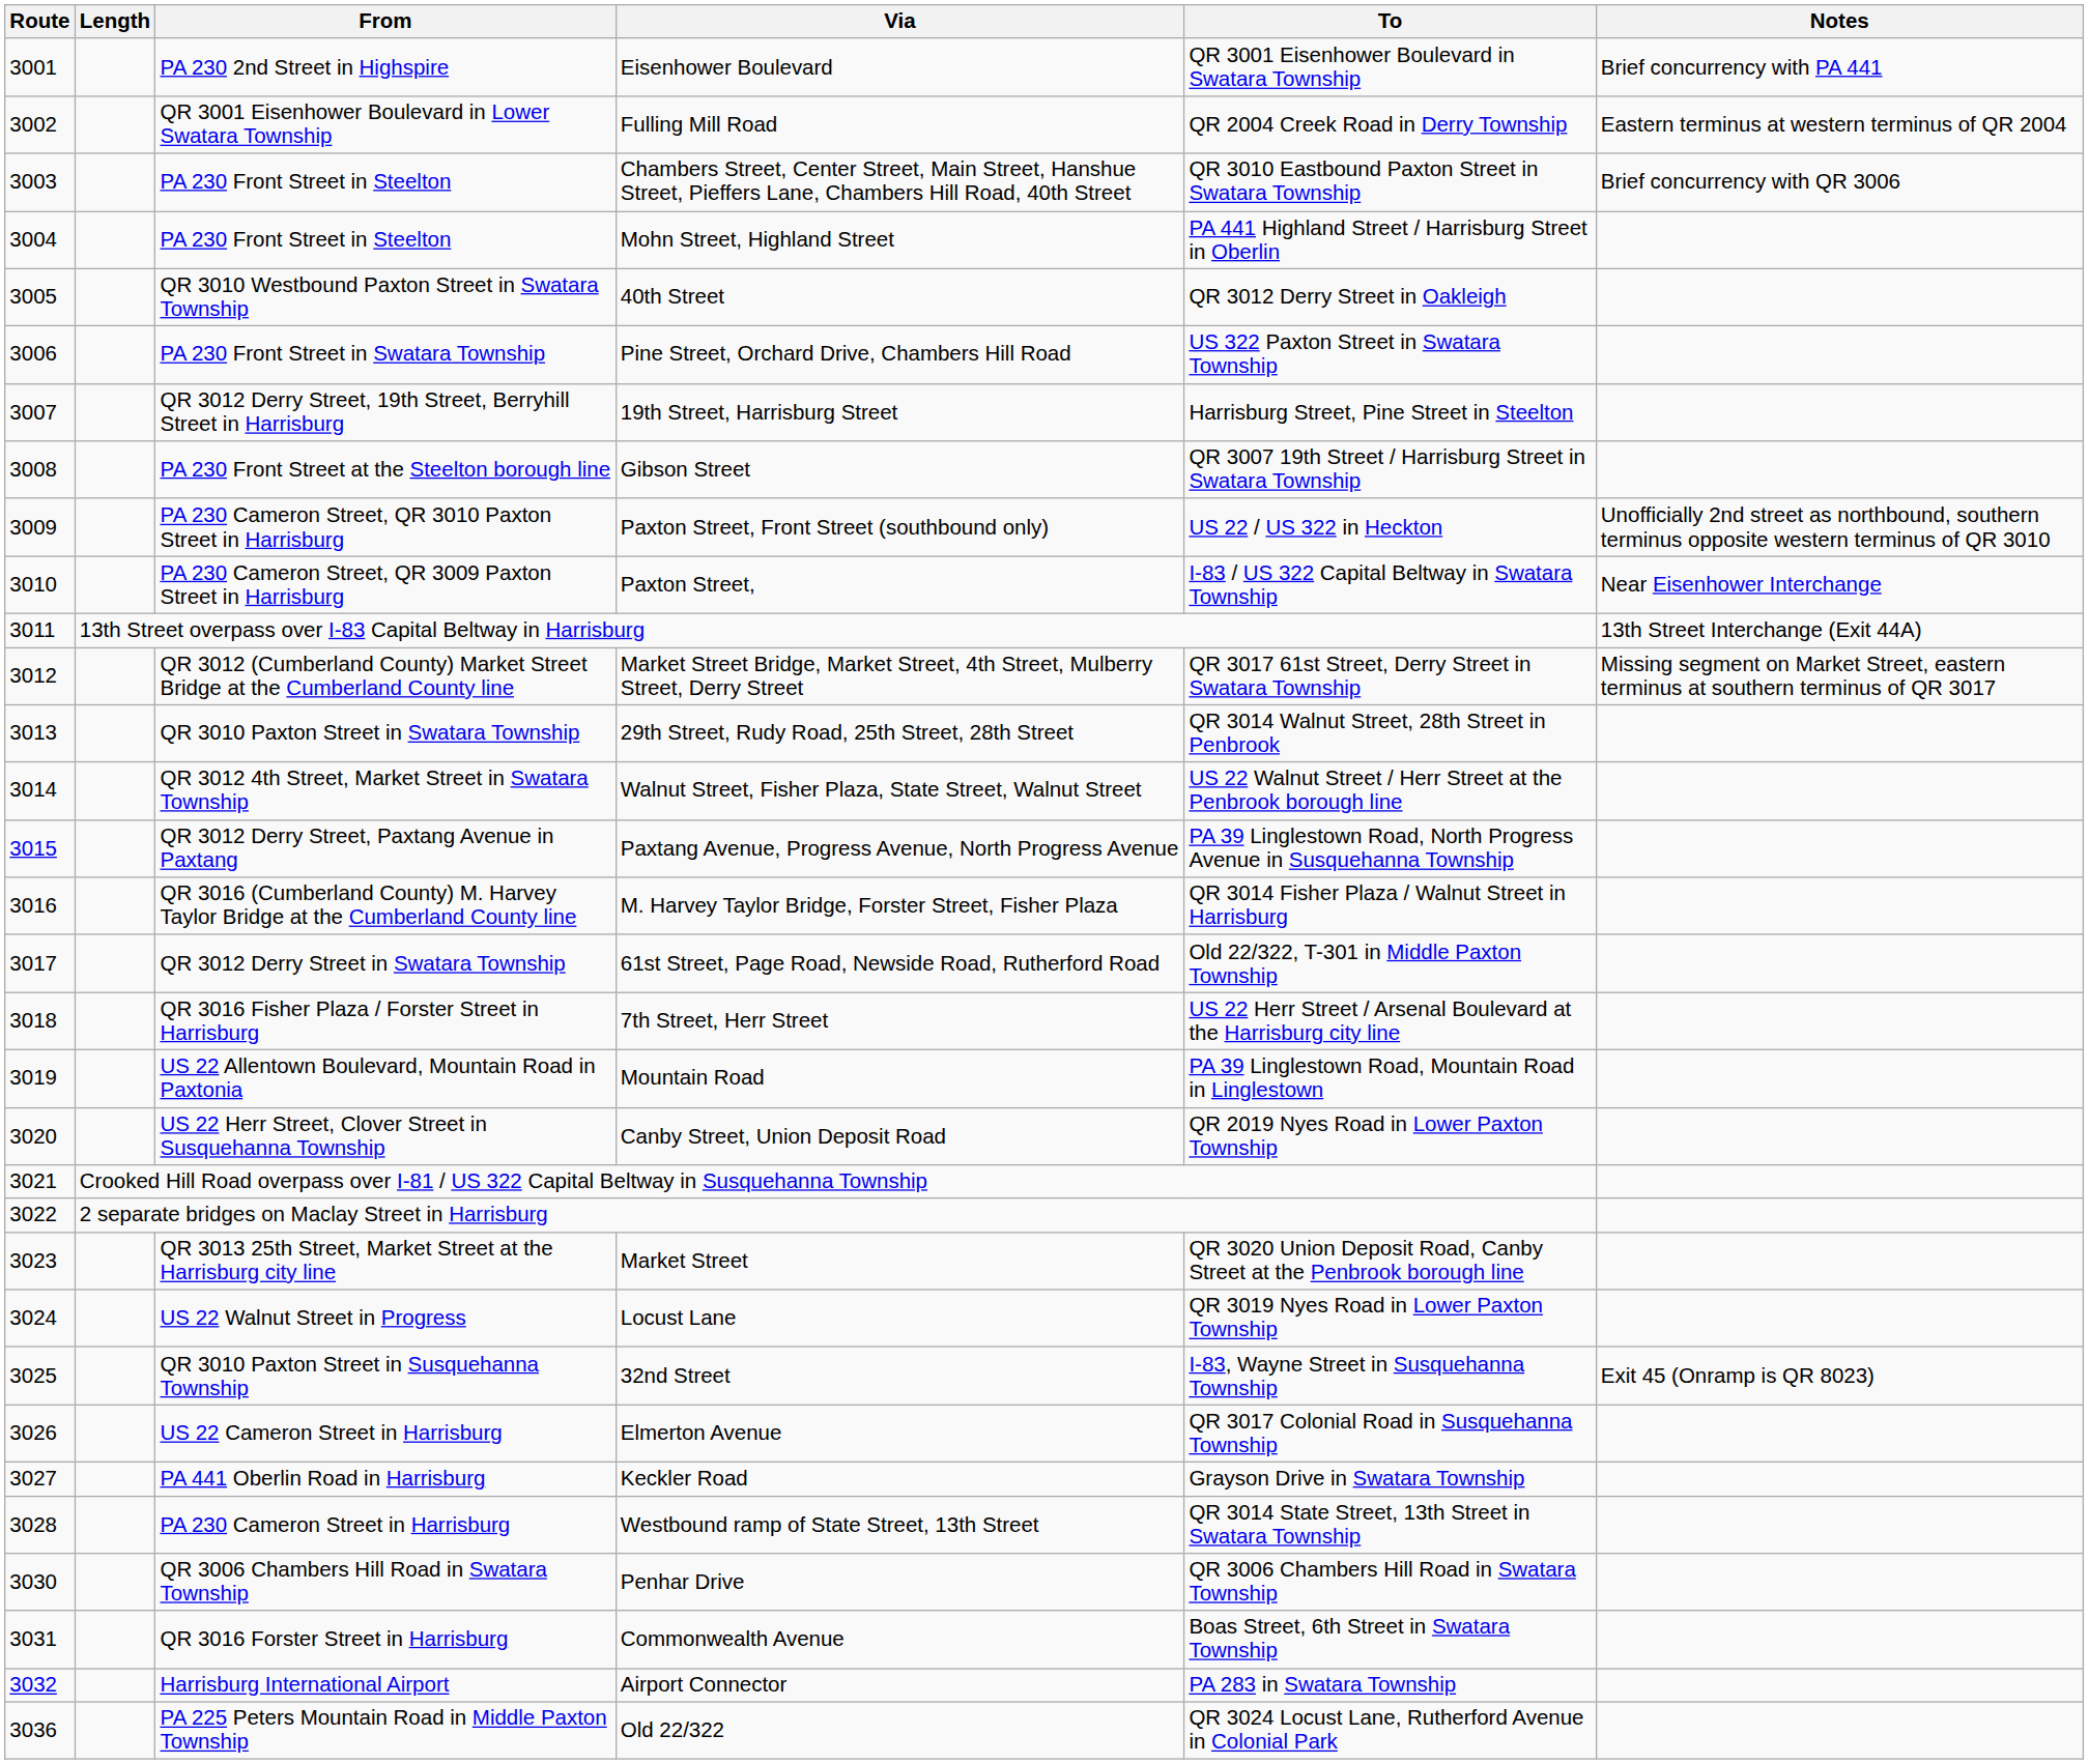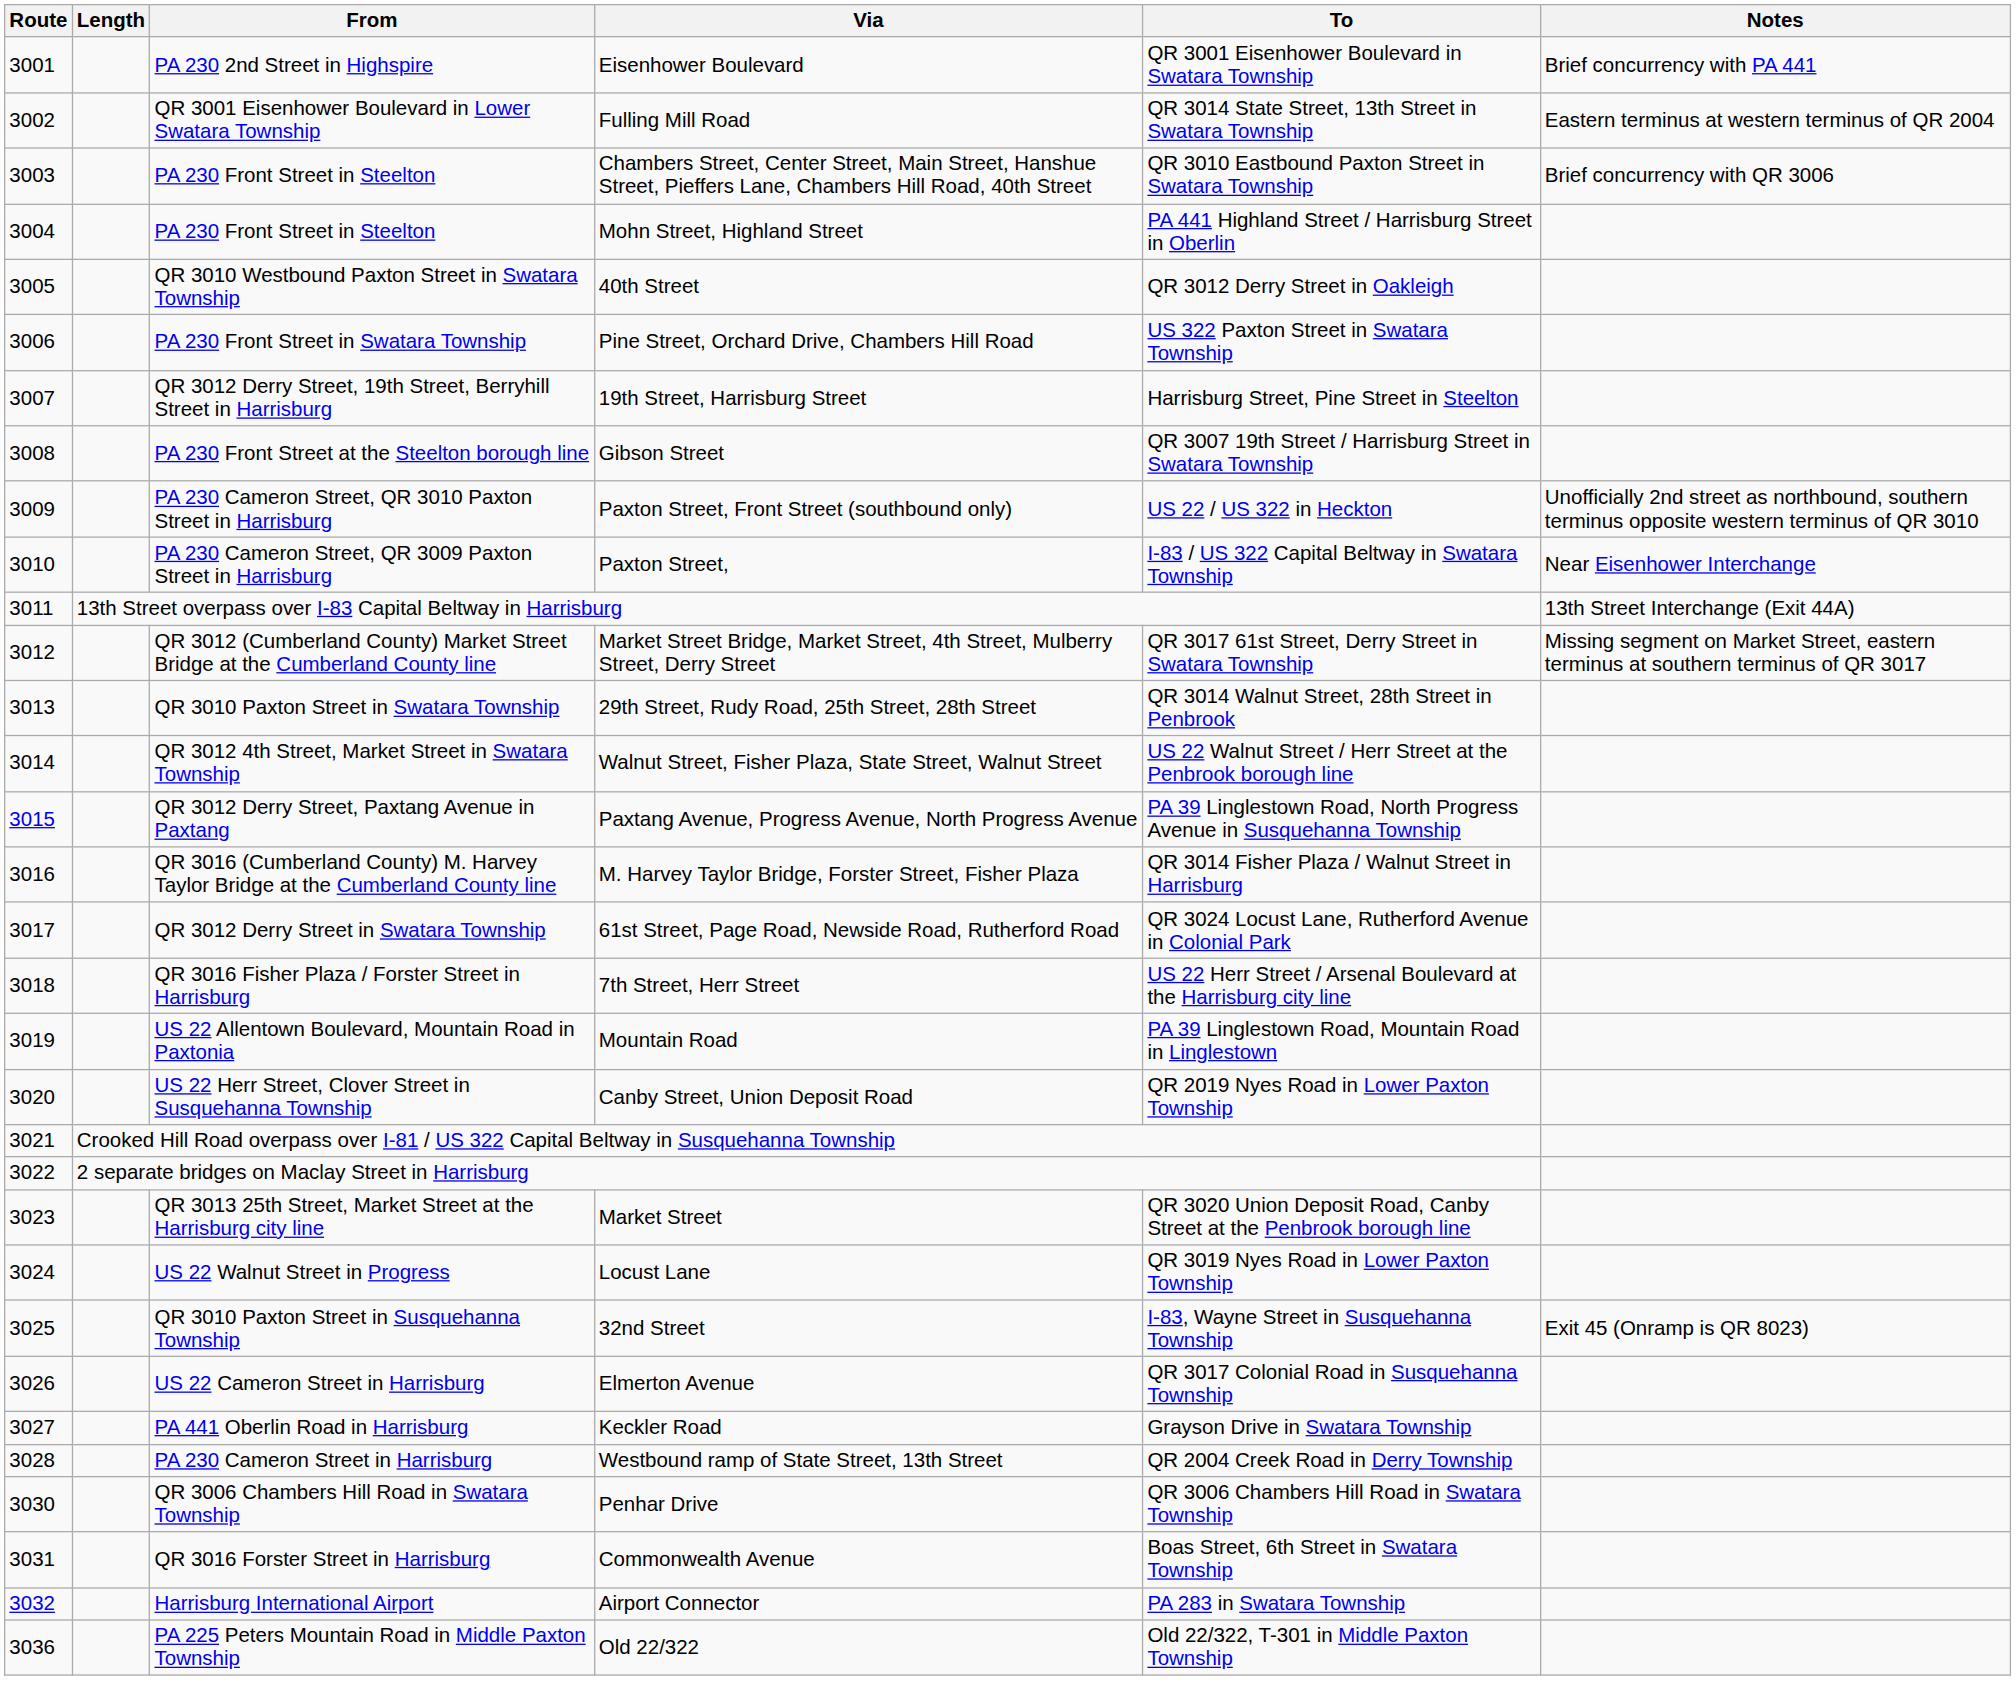Fulling Mill Road | To: QR 2004 Creek Road in Derry Township -> QR 3014 State Street, 13th Street in Swatara Township
61st Street, Page Road, Newside Road, Rutherford Road | To: Old 22/322, T-301 in Middle Paxton Township -> QR 3024 Locust Lane, Rutherford Avenue in Colonial Park
Westbound ramp of State Street, 13th Street | To: QR 3014 State Street, 13th Street in Swatara Township -> QR 2004 Creek Road in Derry Township
Old 22/322 | To: QR 3024 Locust Lane, Rutherford Avenue in Colonial Park -> Old 22/322, T-301 in Middle Paxton Township
